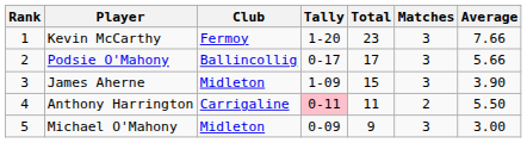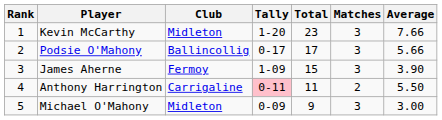Kevin McCarthy | Club: Fermoy -> Midleton
James Aherne | Club: Midleton -> Fermoy
